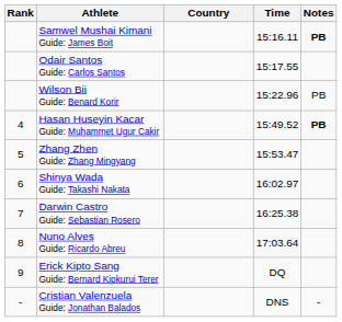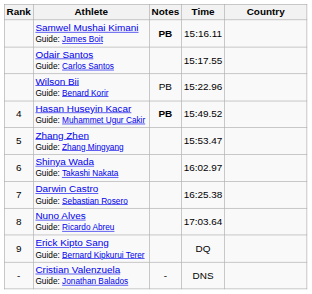columns swapped: Country <-> Notes
